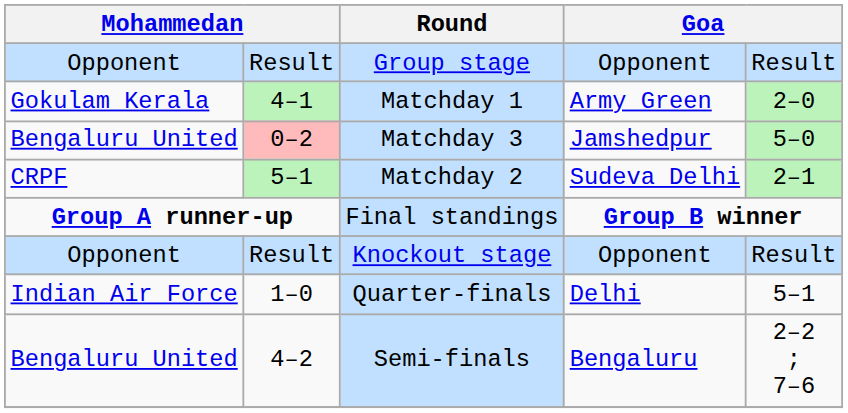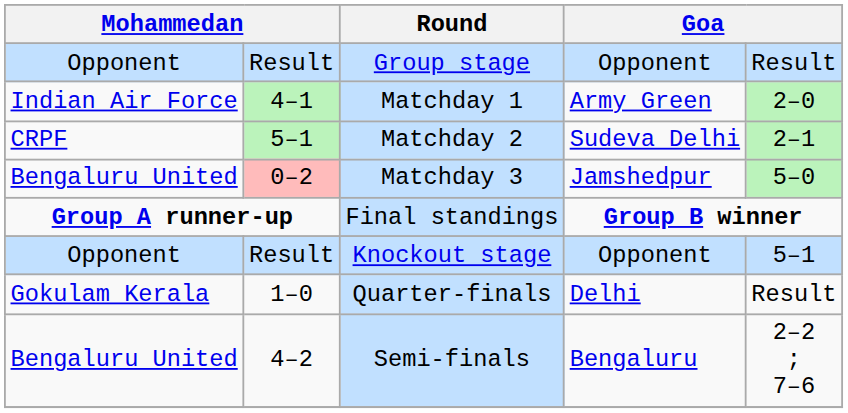Matchday 1 | column 1: Gokulam Kerala -> Indian Air Force
rows swapped: Matchday 2 <-> Matchday 3
Knockout stage | column 5: Result -> 5–1
Quarter-finals | column 1: Indian Air Force -> Gokulam Kerala
Quarter-finals | column 5: 5–1 -> Result
